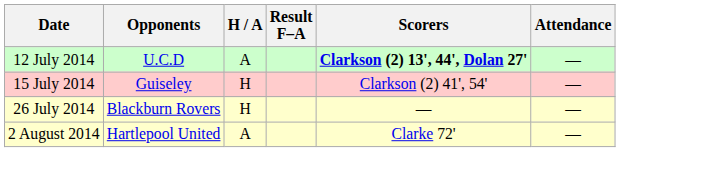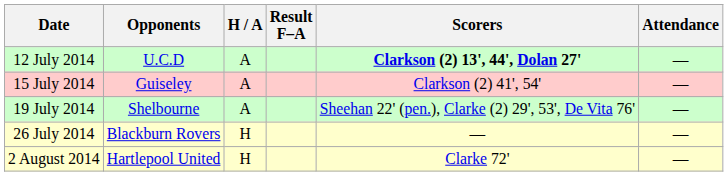15 July 2014 | H / A: H -> A
+ row: 19 July 2014 | Shelbourne | A | Sheehan 22' (pen.), Clarke (2) 29', 53', De Vita 76' | —
2 August 2014 | H / A: A -> H
